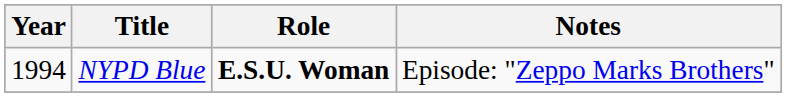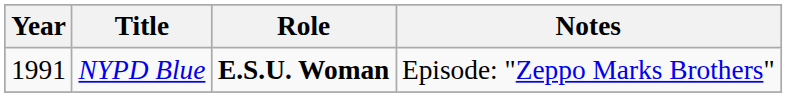NYPD Blue | Year: 1994 -> 1991
